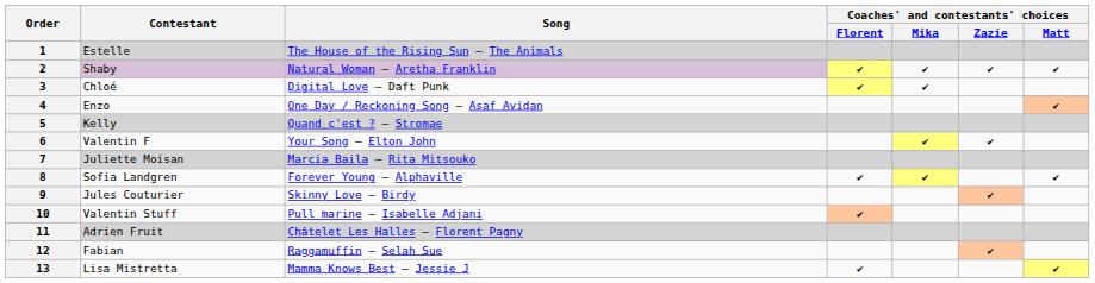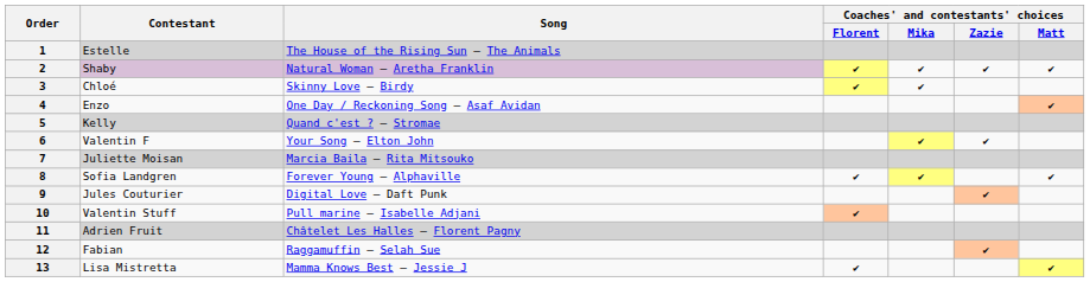3 | Song: Digital Love – Daft Punk -> Skinny Love – Birdy
9 | Song: Skinny Love – Birdy -> Digital Love – Daft Punk
